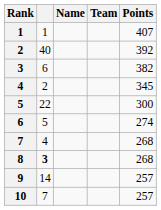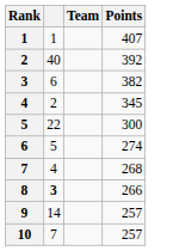- column: Name
8 | Points: 268 -> 266
